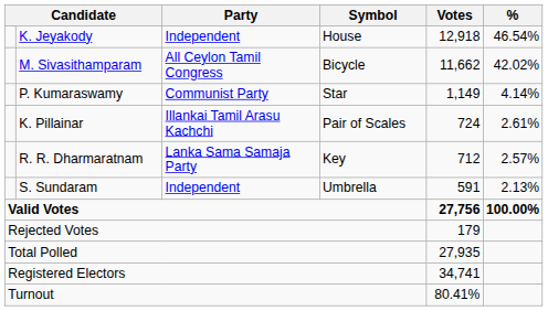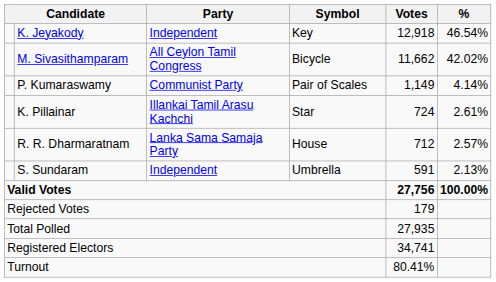K. Jeyakody | Symbol: House -> Key
P. Kumaraswamy | Symbol: Star -> Pair of Scales
K. Pillainar | Symbol: Pair of Scales -> Star
R. R. Dharmaratnam | Symbol: Key -> House
